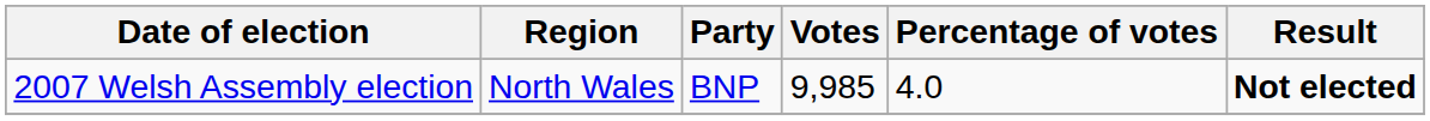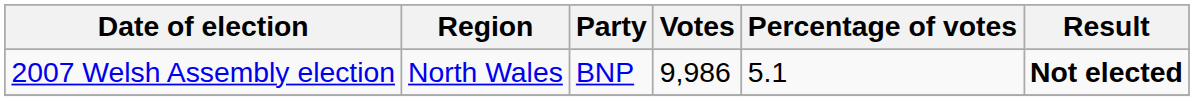2007 Welsh Assembly election | Votes: 9,985 -> 9,986
2007 Welsh Assembly election | Percentage of votes: 4.0 -> 5.1
